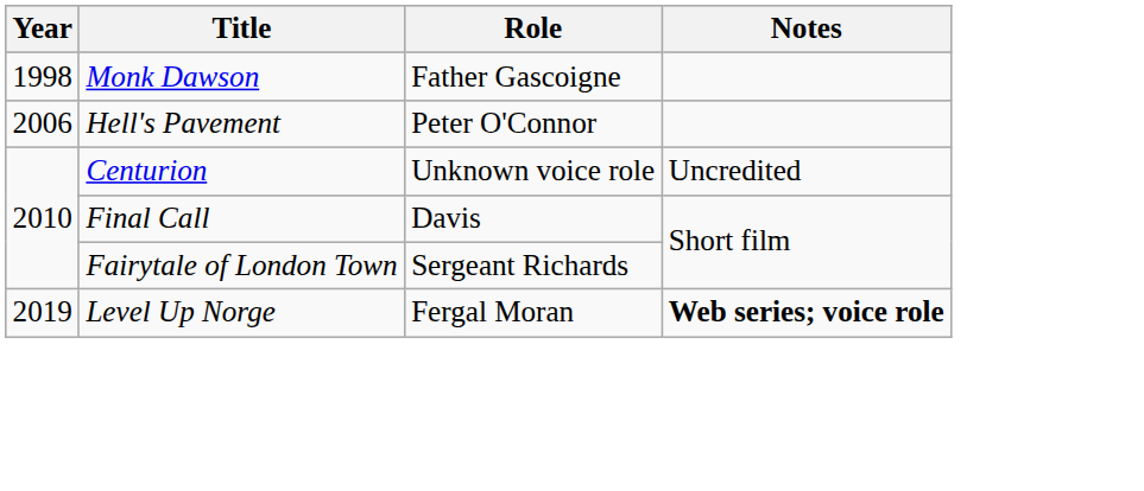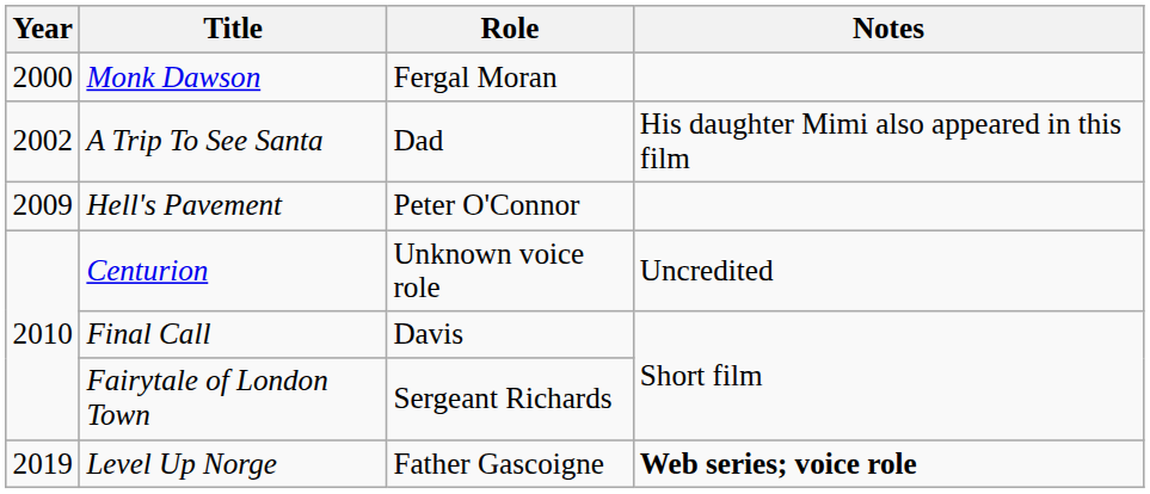Monk Dawson | Year: 1998 -> 2000
Monk Dawson | Role: Father Gascoigne -> Fergal Moran
+ row: 2002 | A Trip To See Santa | Dad | His daughter Mimi also appeared in this film
Hell's Pavement | Year: 2006 -> 2009
Level Up Norge | Role: Fergal Moran -> Father Gascoigne
